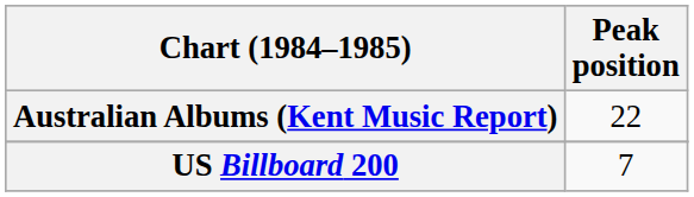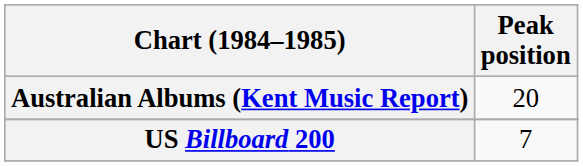Australian Albums (Kent Music Report) | Peak position: 22 -> 20
